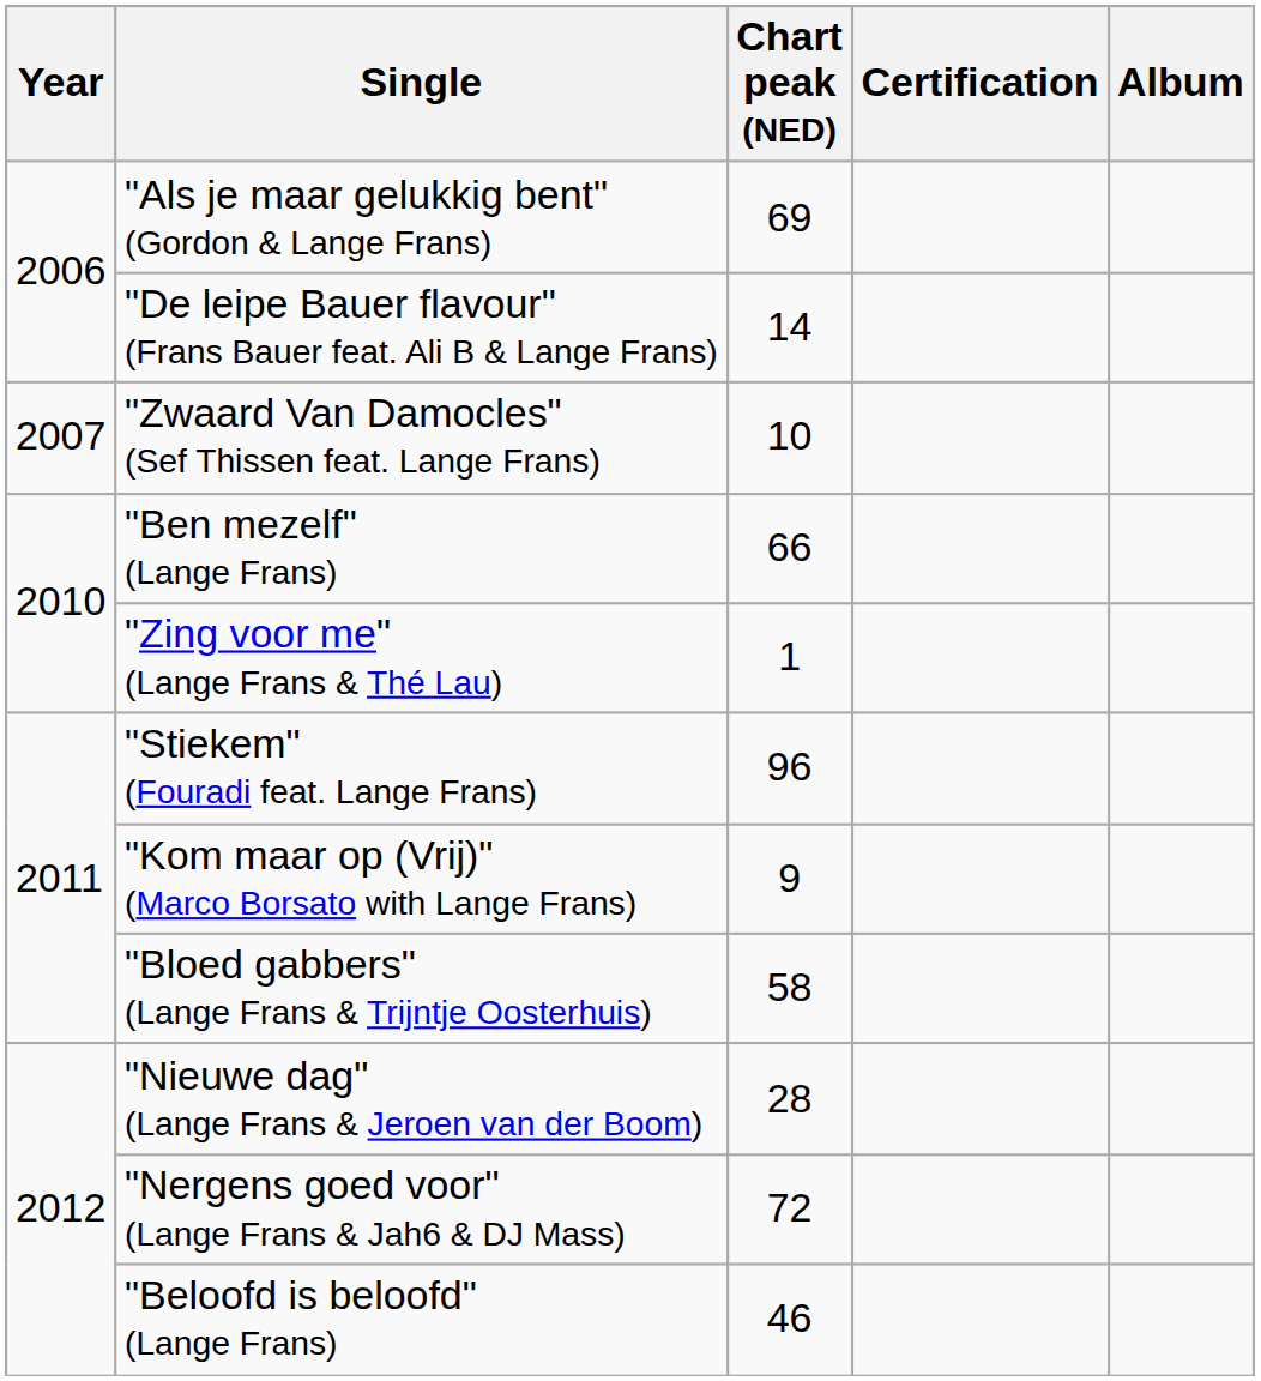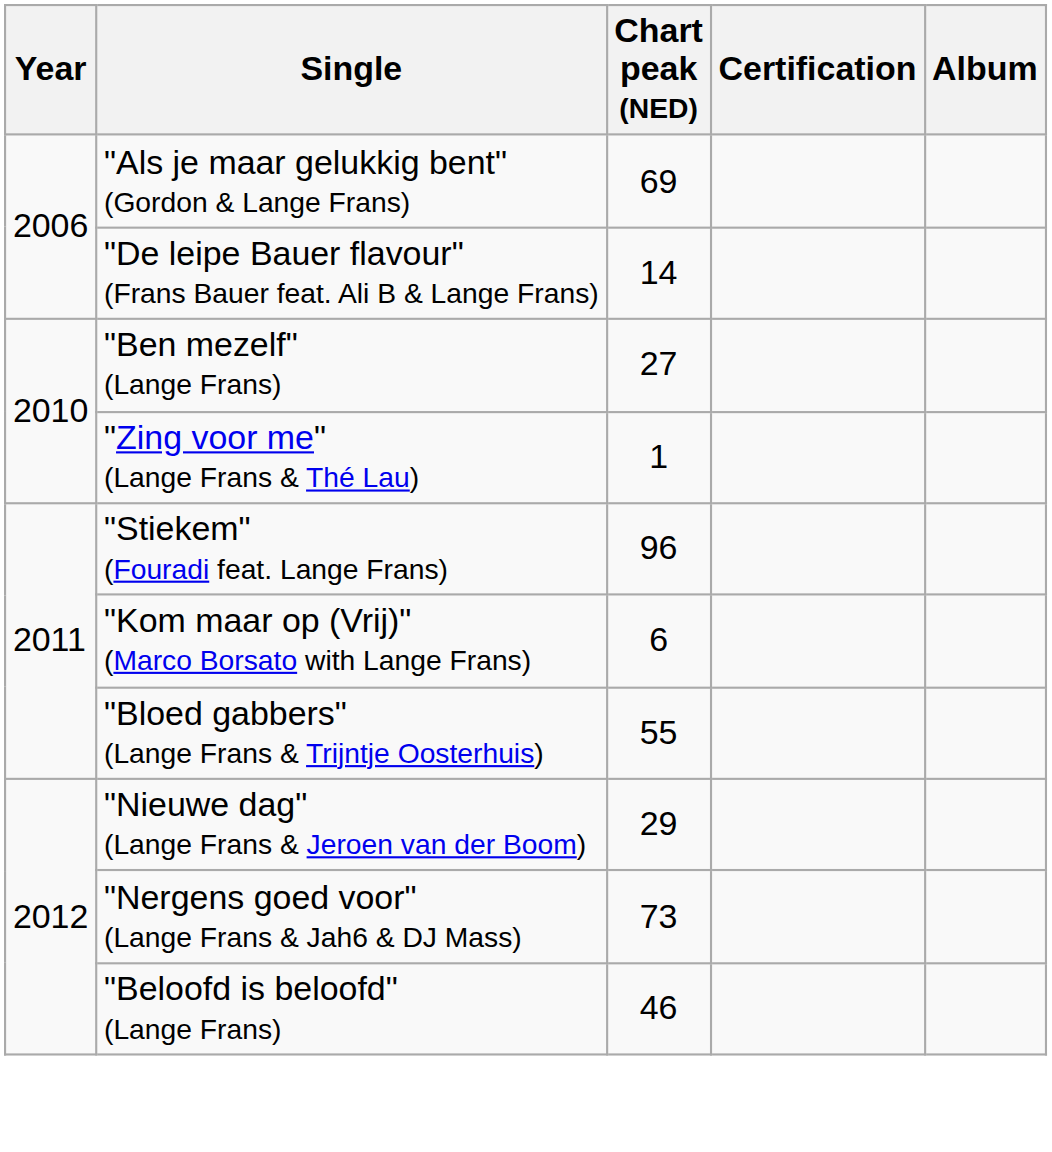- row: 2007 | "Zwaard Van Damocles" (Sef Thissen feat. Lange Frans) | 10
"Ben mezelf" (Lange Frans) | Chart peak (NED): 66 -> 27
"Kom maar op (Vrij)" (Marco Borsato with Lange Frans) | Chart peak (NED): 9 -> 6
"Bloed gabbers" (Lange Frans & Trijntje Oosterhuis) | Chart peak (NED): 58 -> 55
"Nieuwe dag" (Lange Frans & Jeroen van der Boom) | Chart peak (NED): 28 -> 29
"Nergens goed voor" (Lange Frans & Jah6 & DJ Mass) | Chart peak (NED): 72 -> 73
